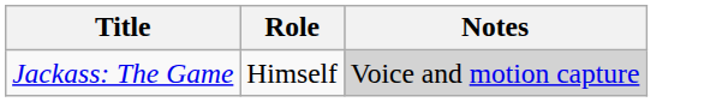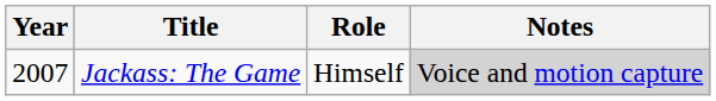+ column: Year | 2007
